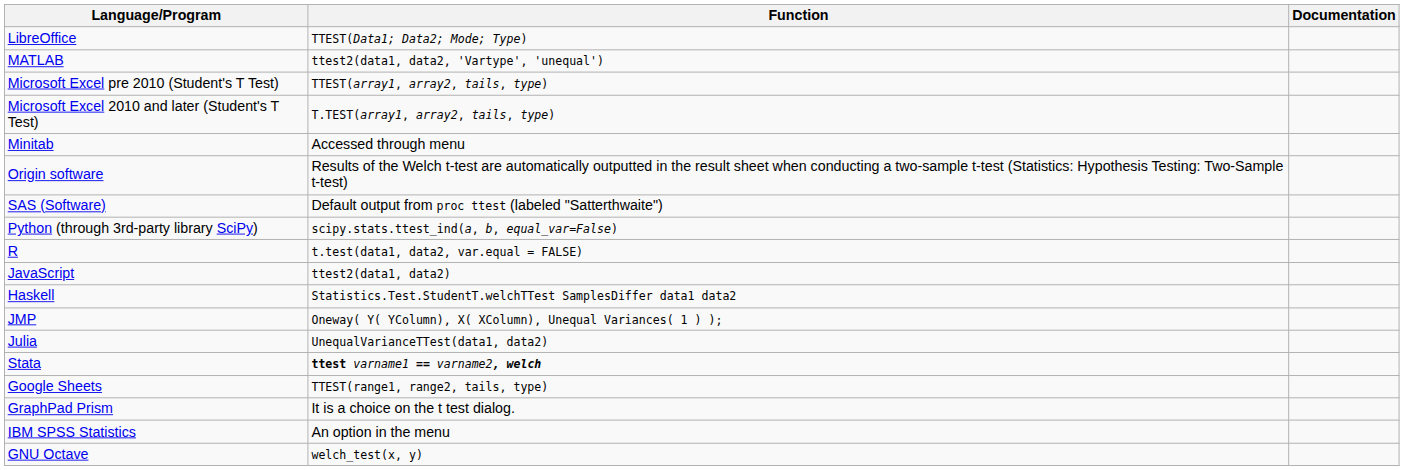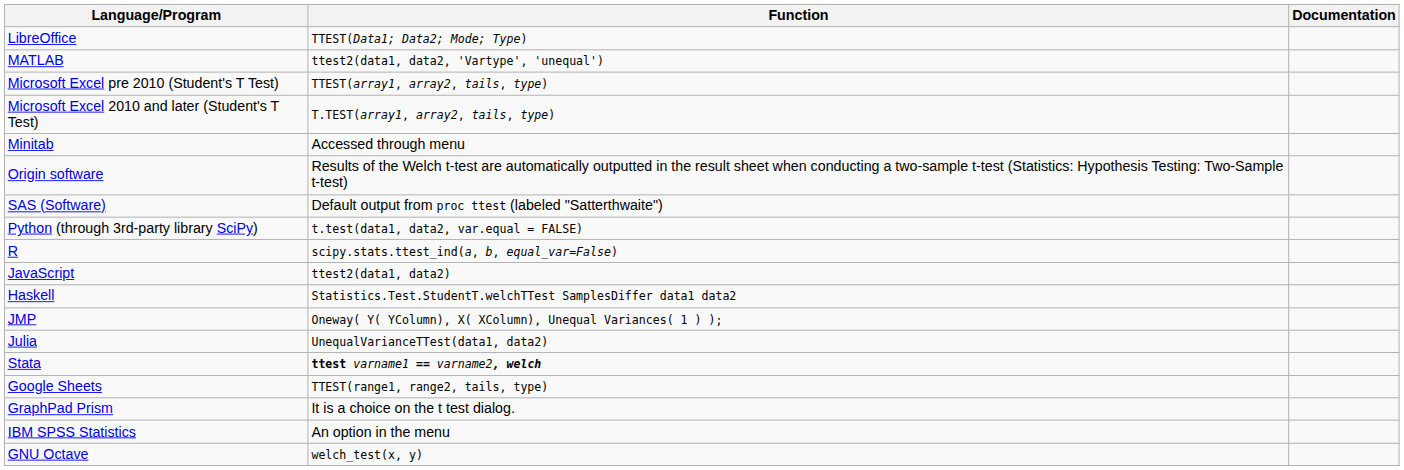Python (through 3rd-party library SciPy) | Function: scipy.stats.ttest_ind(a, b, equal_var=False) -> t.test(data1, data2, var.equal = FALSE)
R | Function: t.test(data1, data2, var.equal = FALSE) -> scipy.stats.ttest_ind(a, b, equal_var=False)
